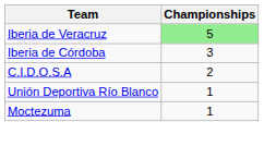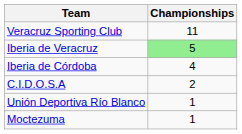+ row: Veracruz Sporting Club | 11
Iberia de Córdoba | Championships: 3 -> 4
